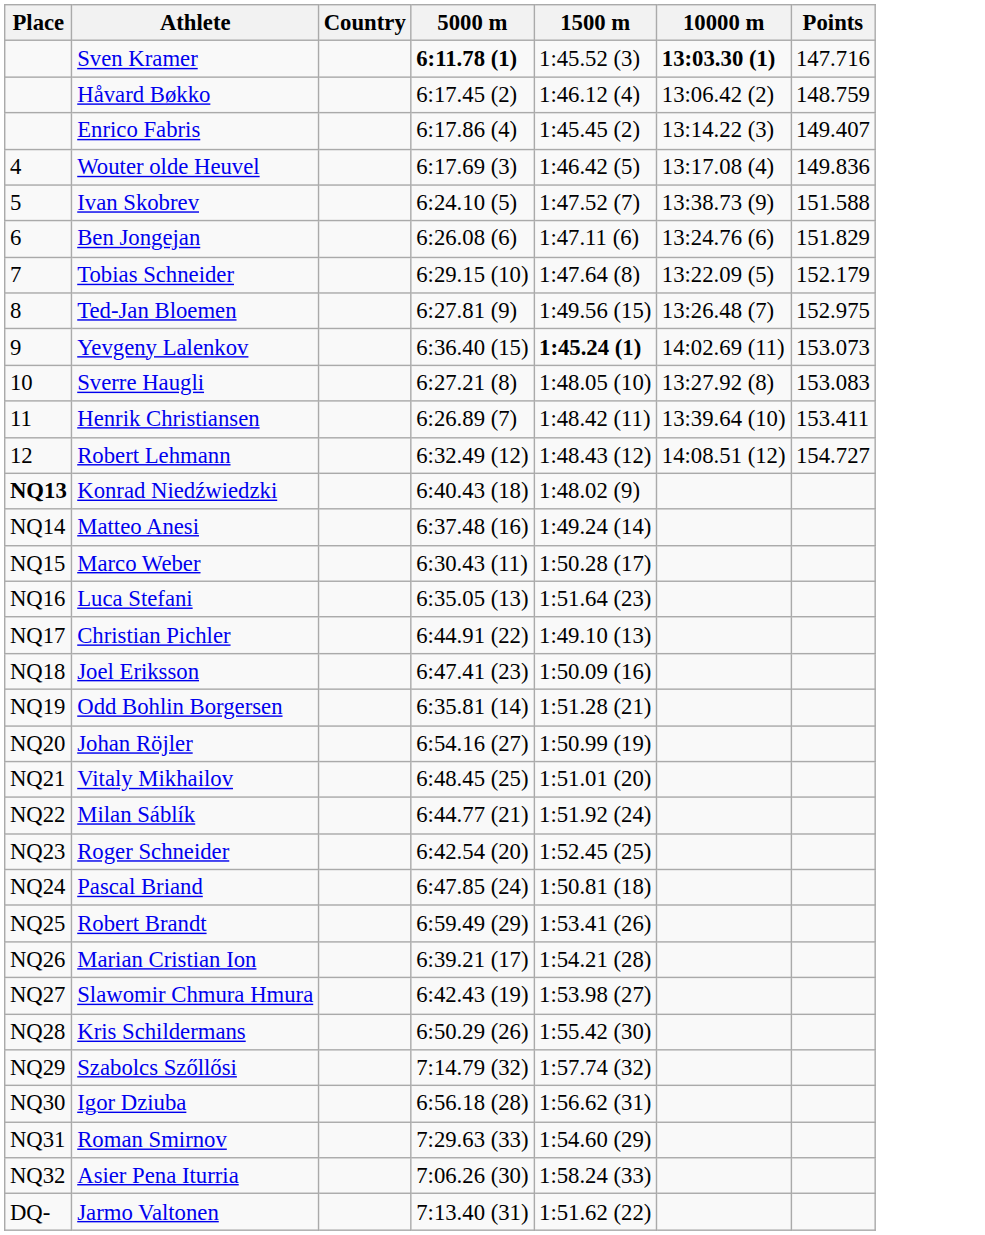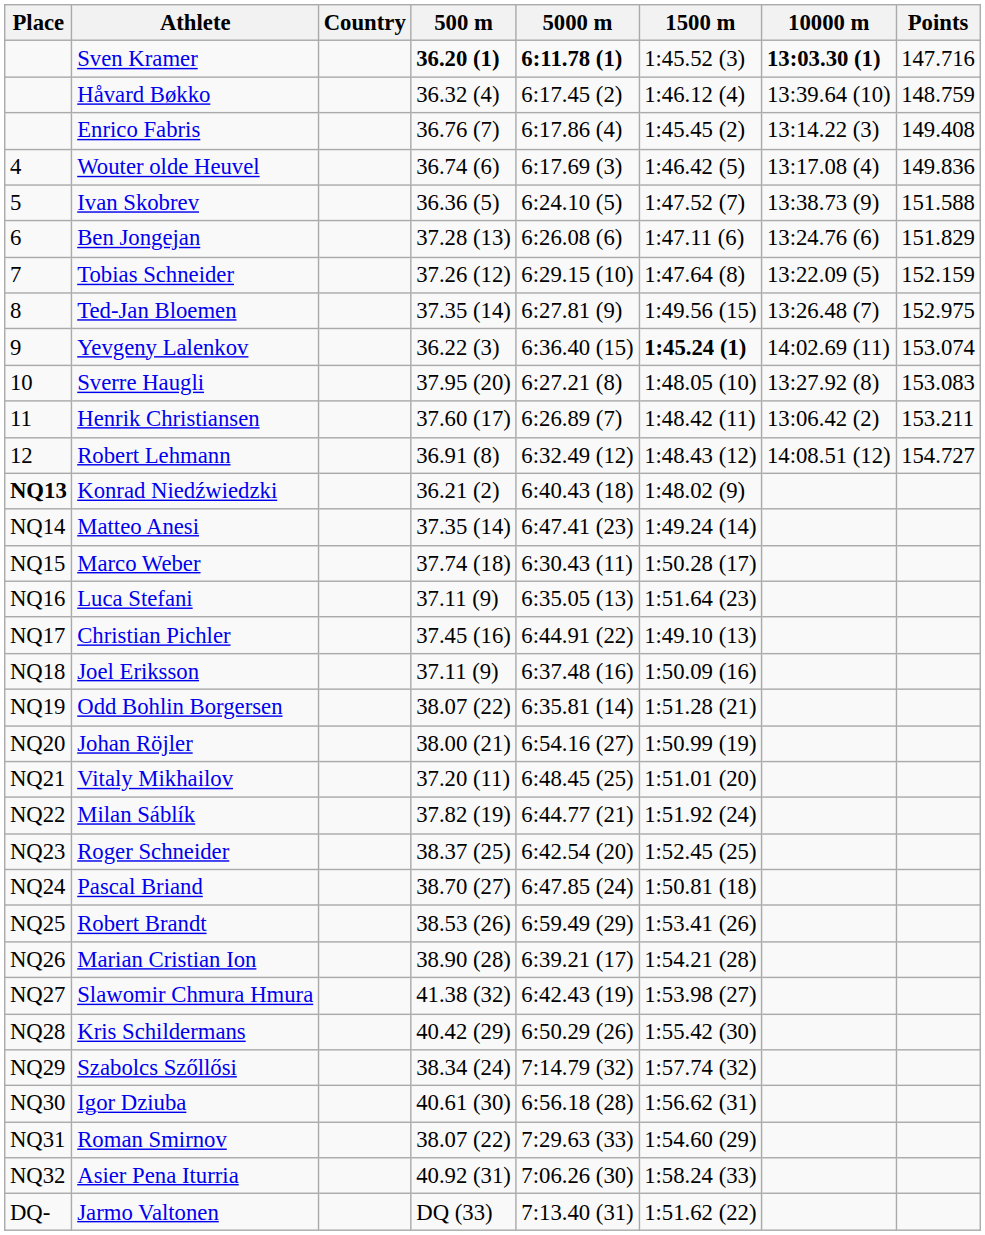+ column: 500 m | 36.20 (1) | 36.32 (4) | 36.76 (7) | 36.74 (6) | 36.36 (5) | 37.28 (13) | 37.26 (12) | 37.35 (14) | 36.22 (3) | 37.95 (20) | 37.60 (17) | 36.91 (8) | 36.21 (2) | 37.35 (14) | 37.74 (18) | 37.11 (9) | 37.45 (16) | 37.11 (9) | 38.07 (22) | 38.00 (21) | 37.20 (11) | 37.82 (19) | 38.37 (25) | 38.70 (27) | 38.53 (26) | 38.90 (28) | 41.38 (32) | 40.42 (29) | 38.34 (24) | 40.61 (30) | 38.07 (22) | 40.92 (31) | DQ (33)
Håvard Bøkko | 10000 m: 13:06.42 (2) -> 13:39.64 (10)
Enrico Fabris | Points: 149.407 -> 149.408
Tobias Schneider | Points: 152.179 -> 152.159
Yevgeny Lalenkov | Points: 153.073 -> 153.074
Henrik Christiansen | 10000 m: 13:39.64 (10) -> 13:06.42 (2)
Henrik Christiansen | Points: 153.411 -> 153.211
Matteo Anesi | 5000 m: 6:37.48 (16) -> 6:47.41 (23)
Joel Eriksson | 5000 m: 6:47.41 (23) -> 6:37.48 (16)
